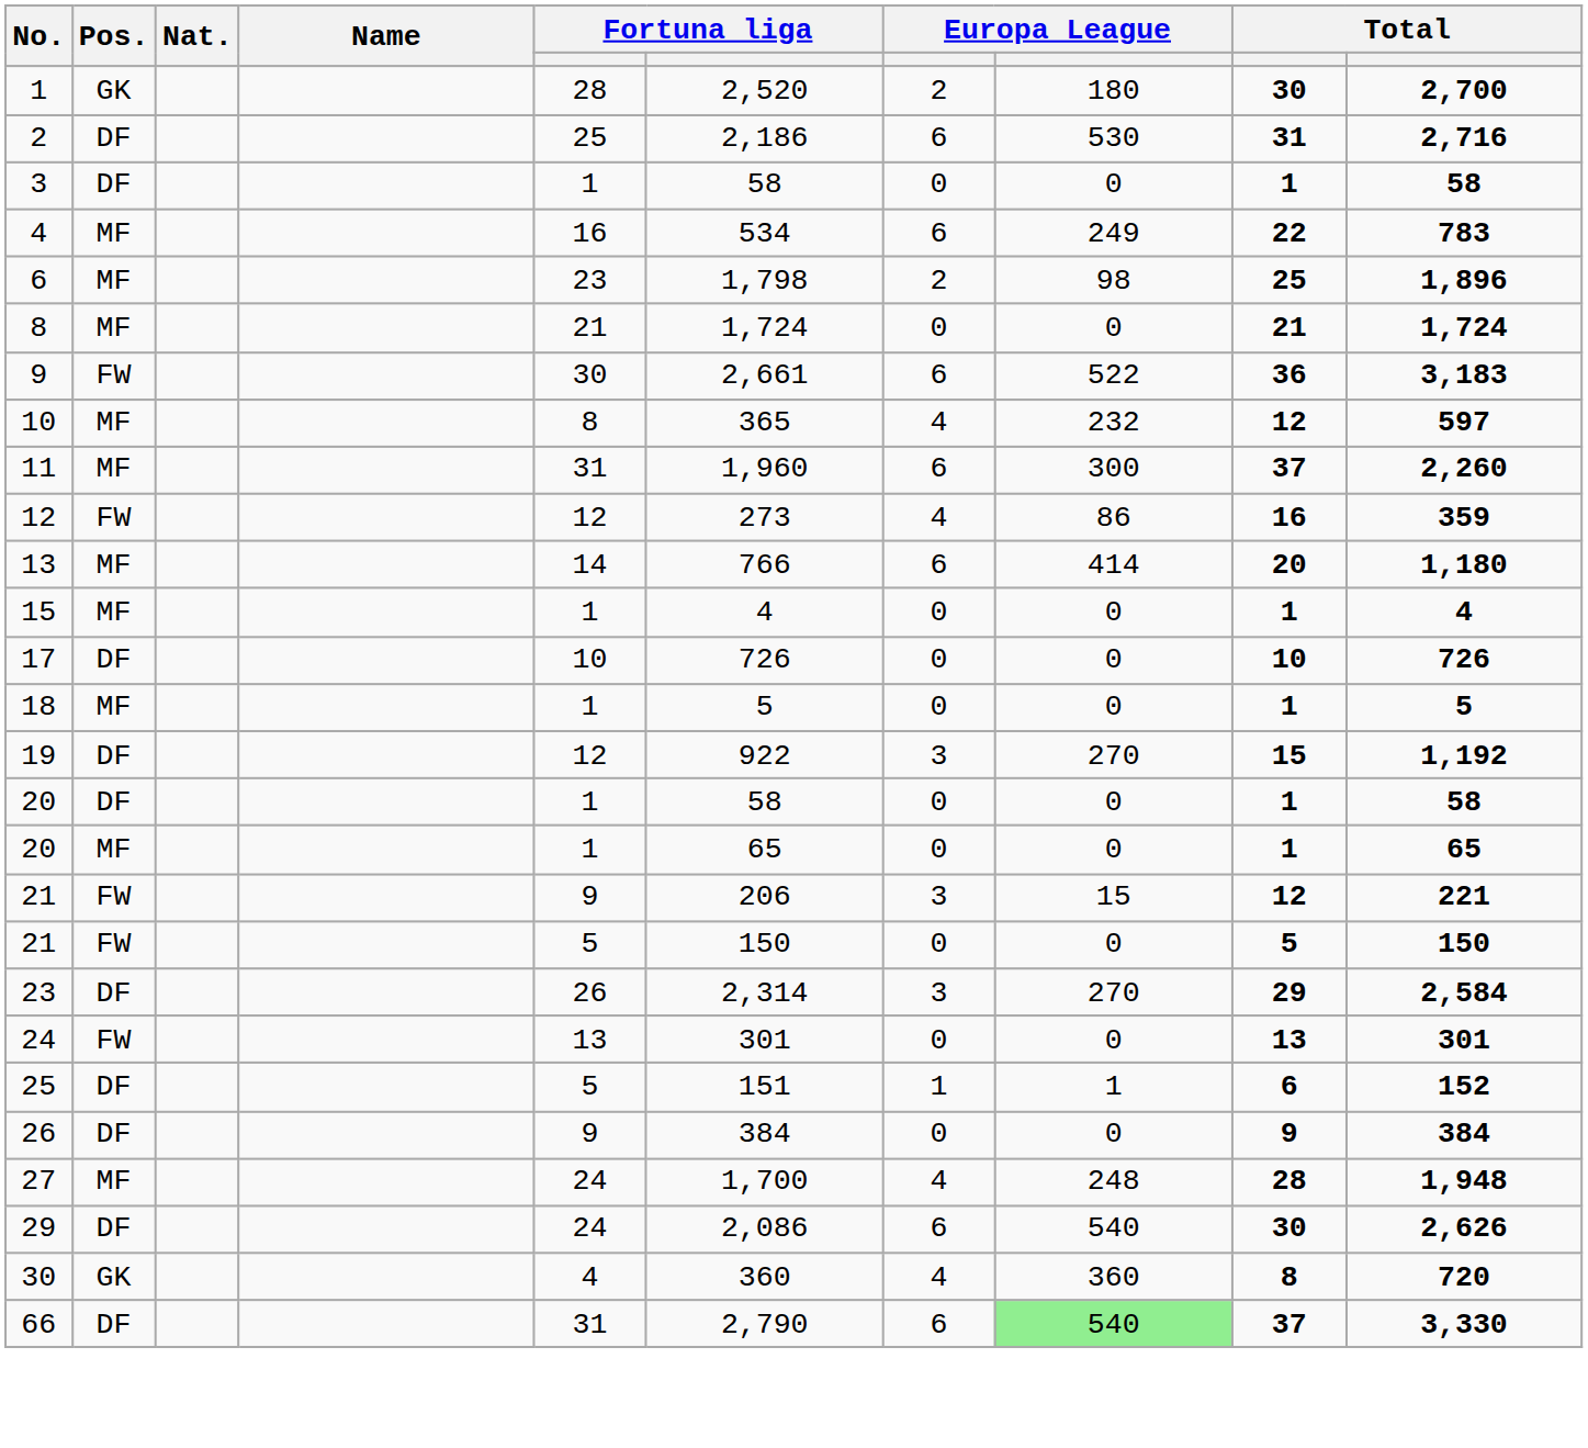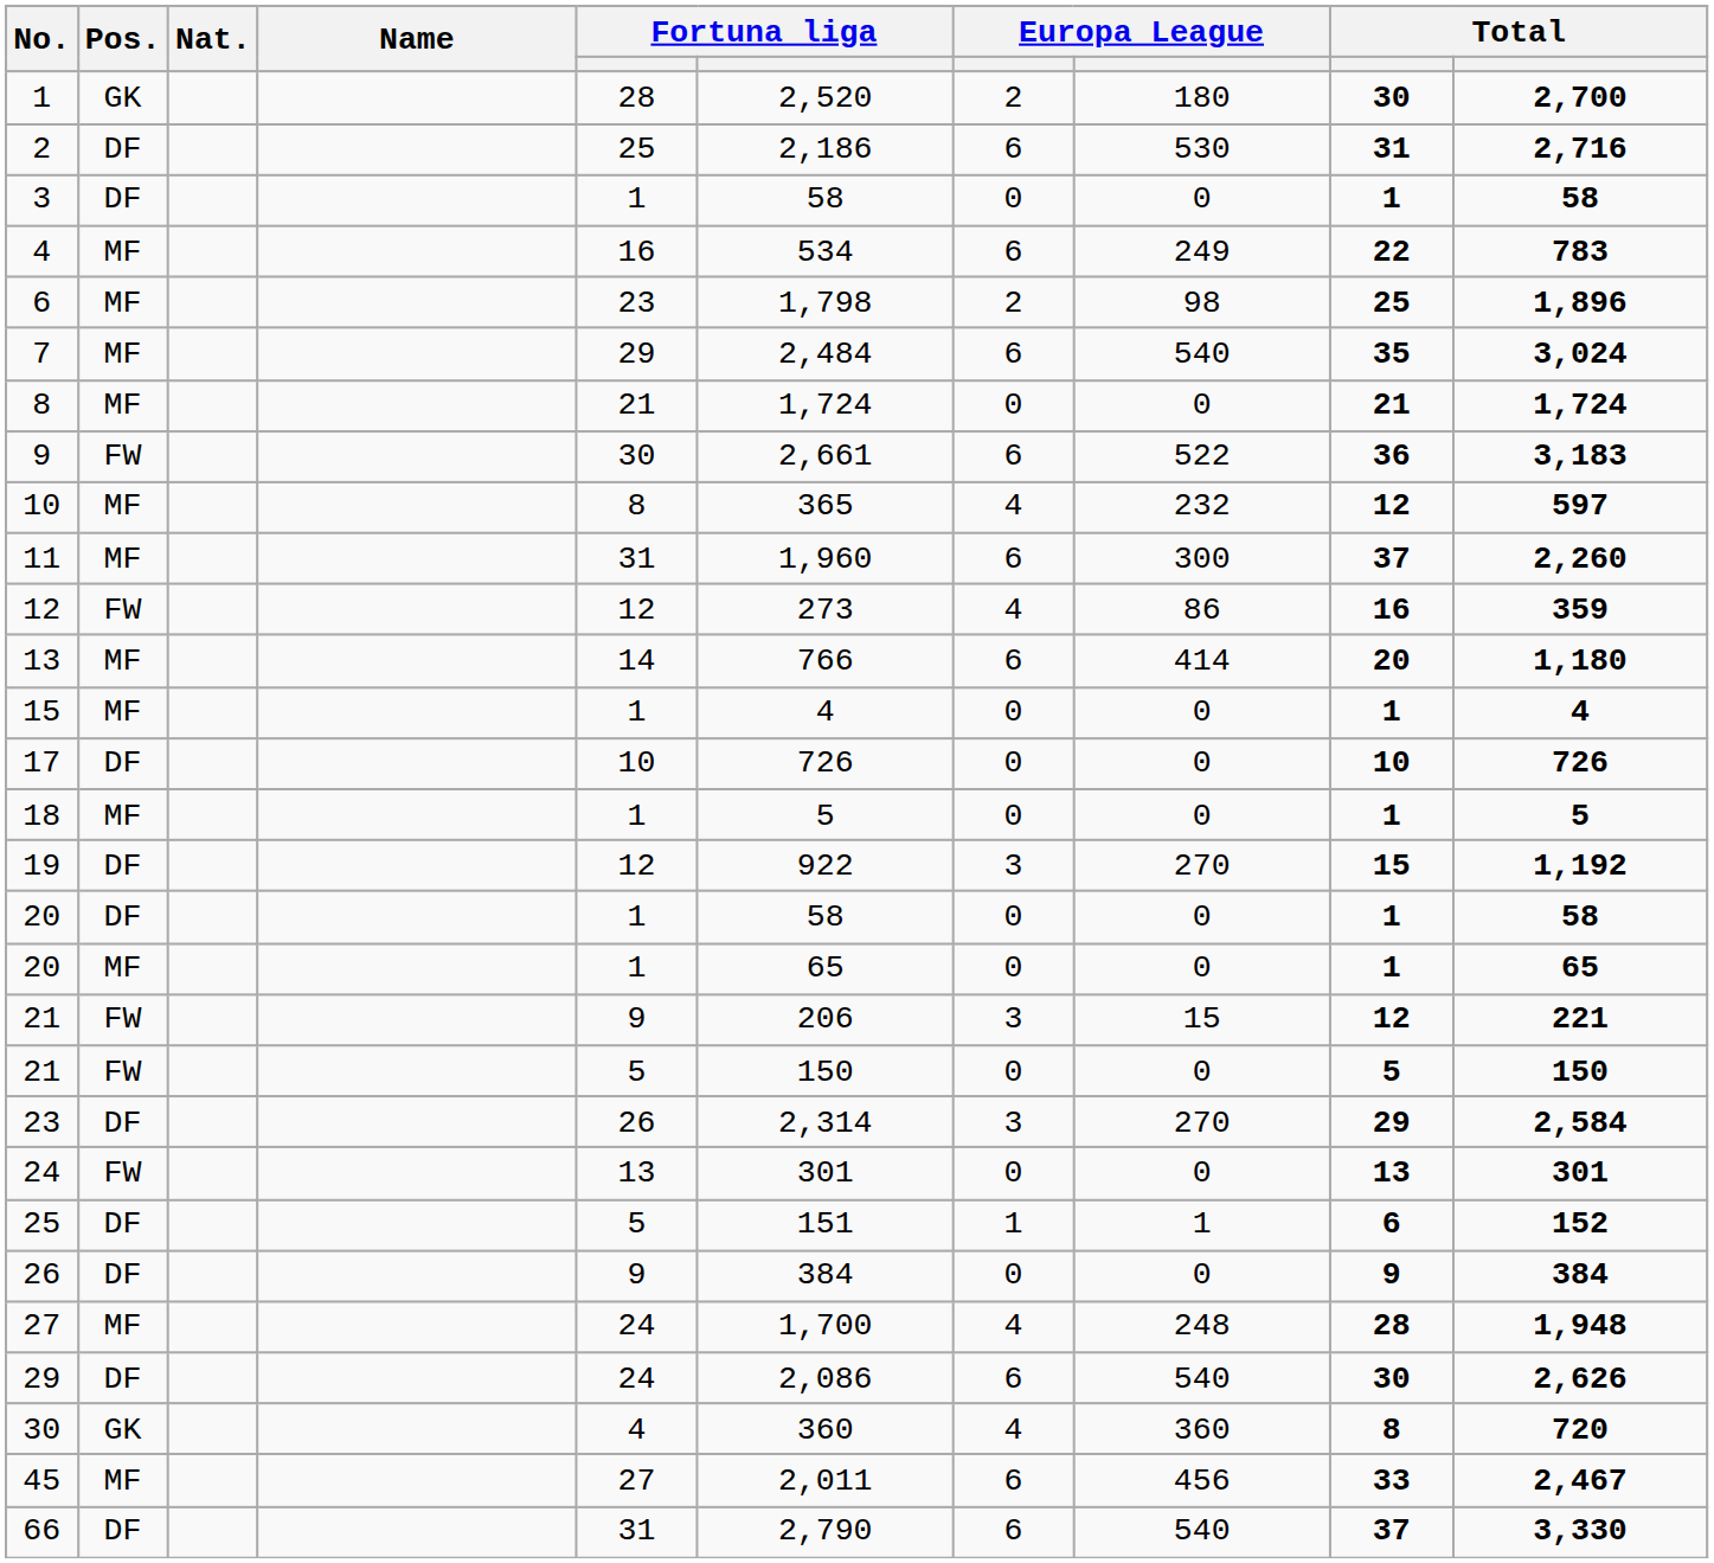+ row: 7 | MF | 29 | 2,484 | 6 | 540 | 35 | 3,024
+ row: 45 | MF | 27 | 2,011 | 6 | 456 | 33 | 2,467
66 | column 8: lightgreen background -> no background
